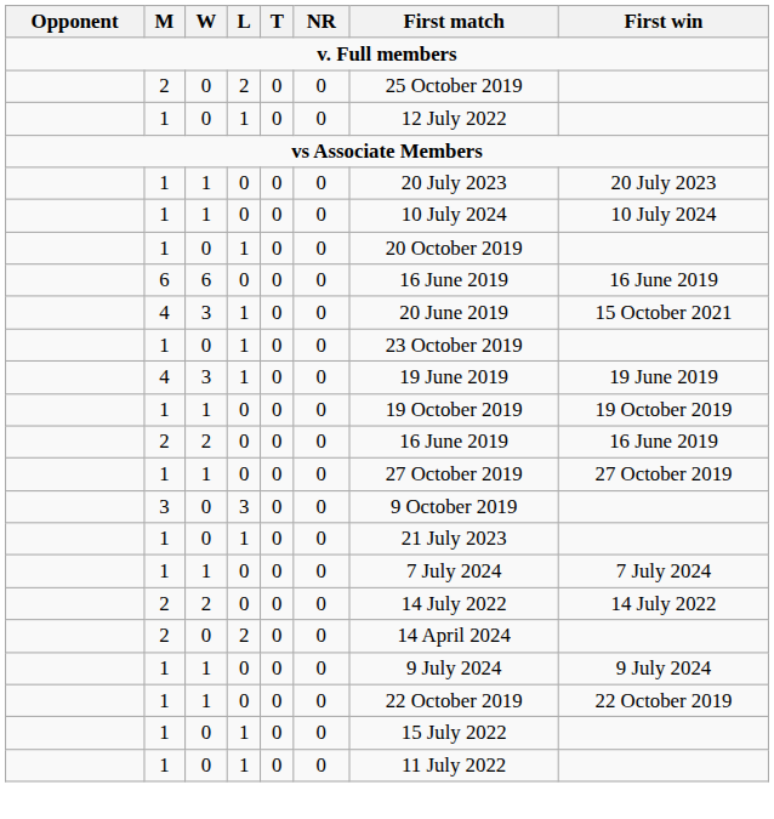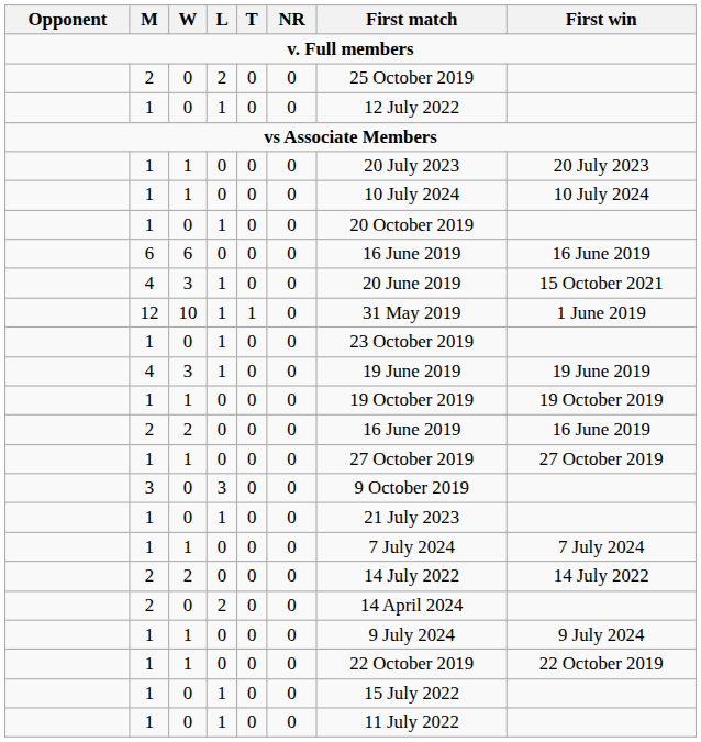+ row: 12 | 10 | 1 | 1 | 0 | 31 May 2019 | 1 June 2019
